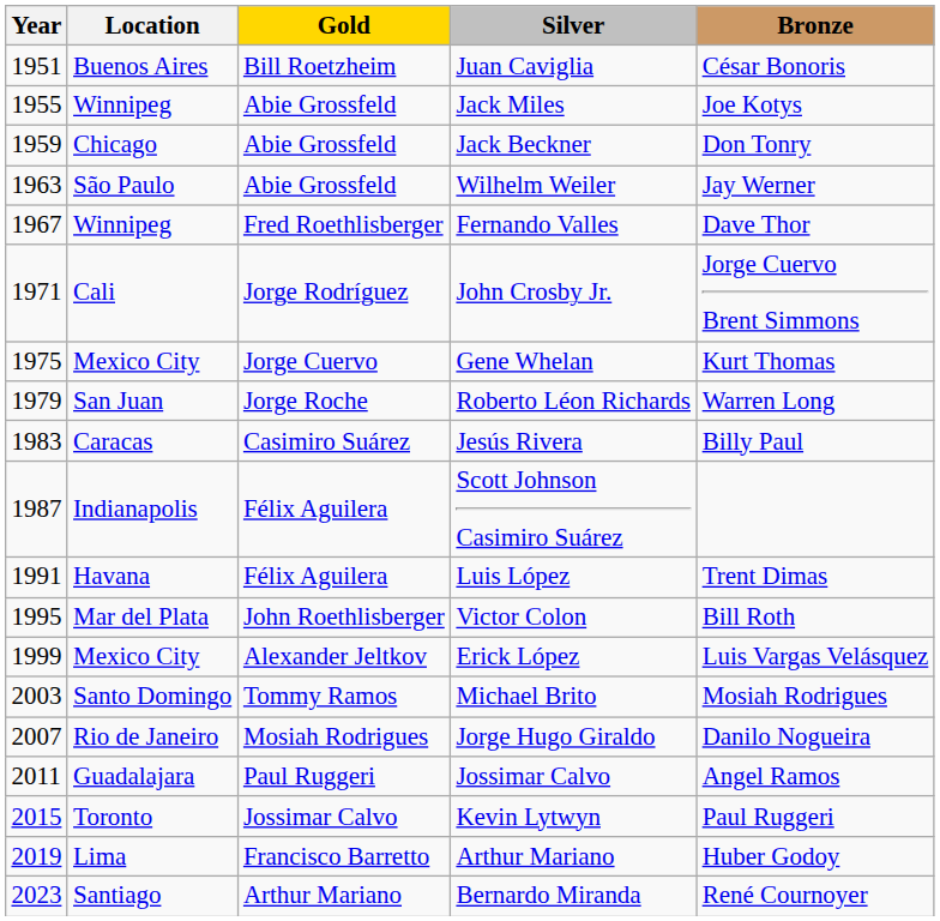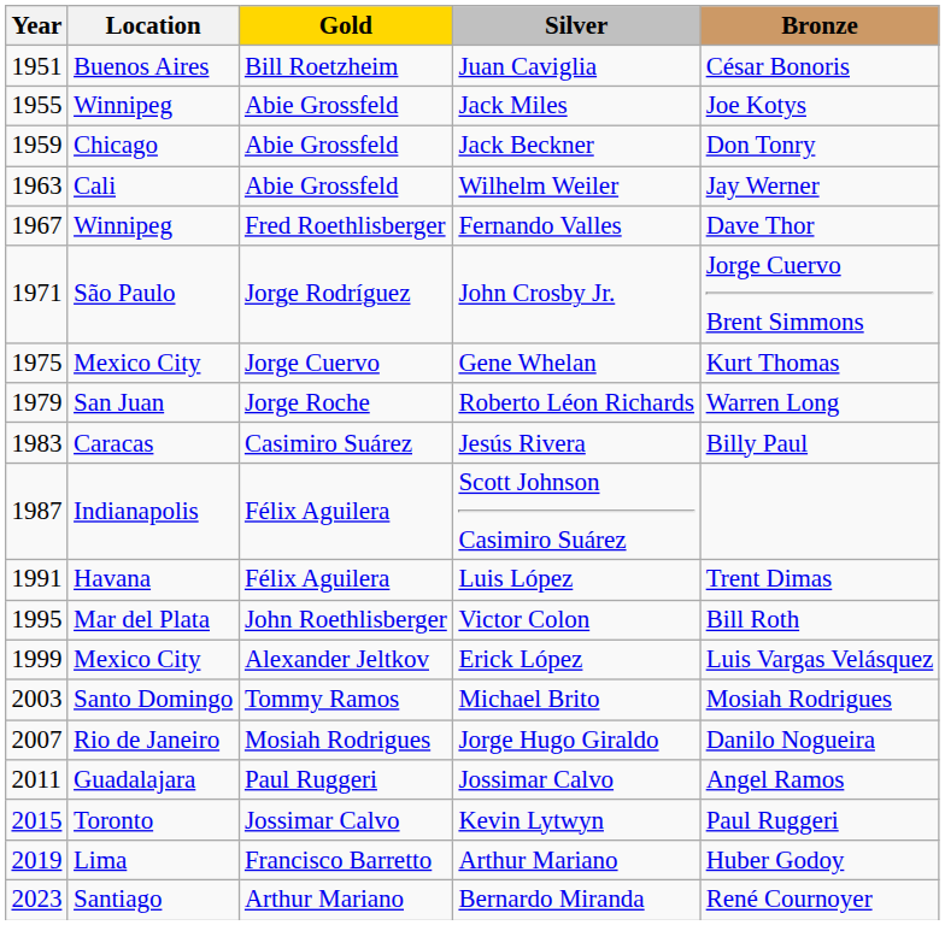Wilhelm Weiler | Location: São Paulo -> Cali
John Crosby Jr. | Location: Cali -> São Paulo
